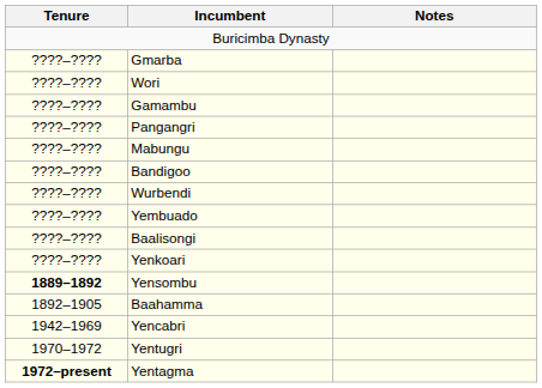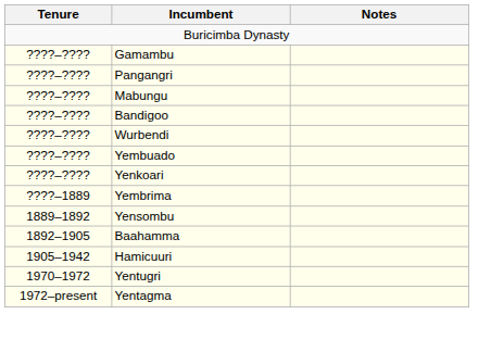- row: ????–???? | Gmarba
- row: ????–???? | Wori
- row: ????–???? | Baalisongi
+ row: ????–1889 | Yembrima
Yensombu | Tenure: bold -> normal
+ row: 1905–1942 | Hamicuuri
- row: 1942–1969 | Yencabri
Yentagma | Tenure: bold -> normal
